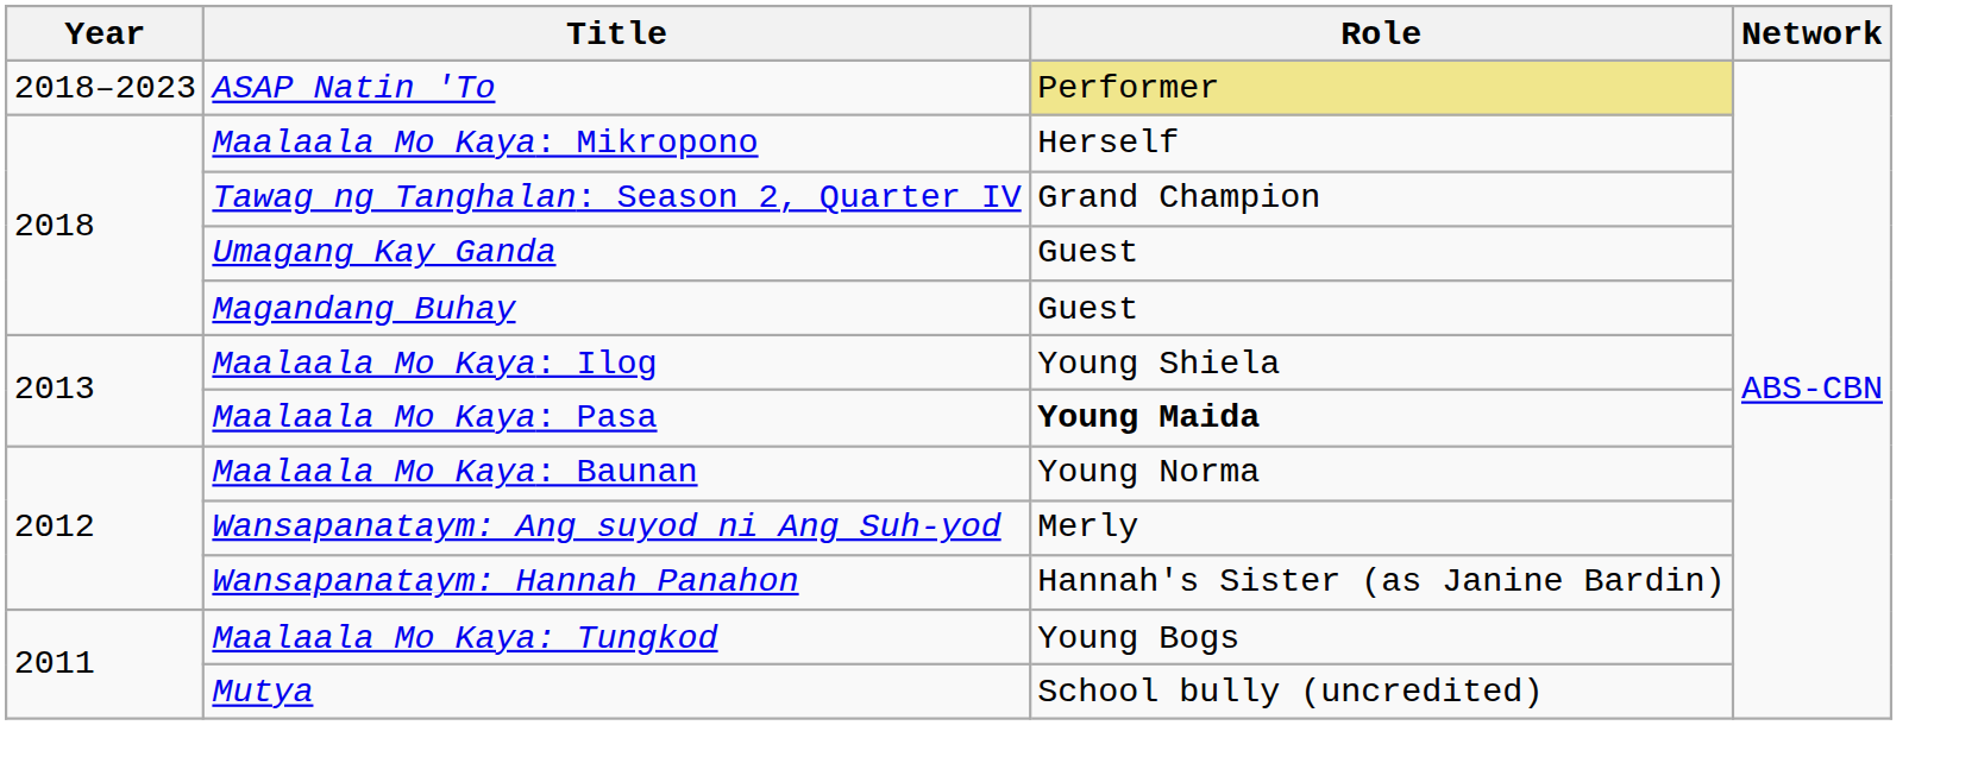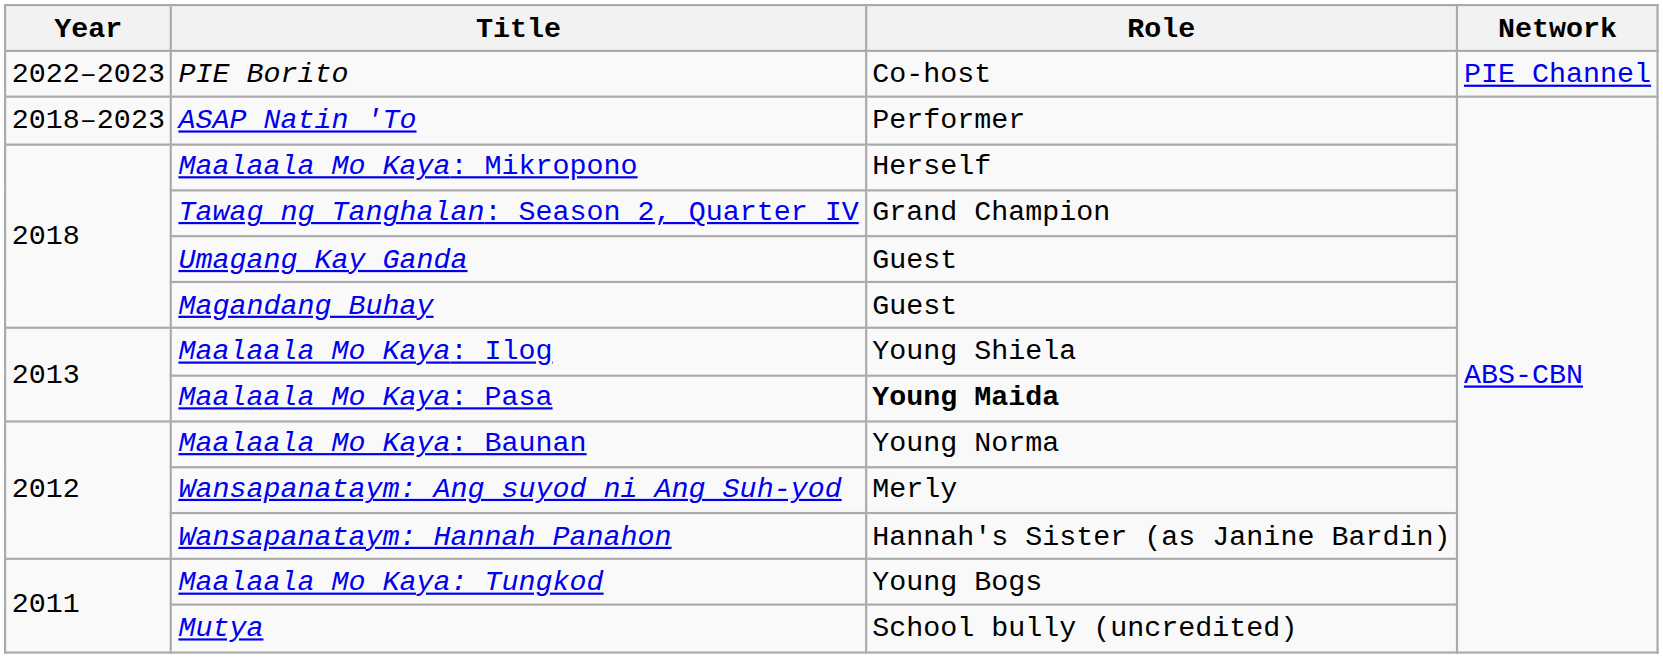+ row: 2022–2023 | PIE Borito | Co-host | PIE Channel
ASAP Natin 'To | Role: khaki background -> no background
